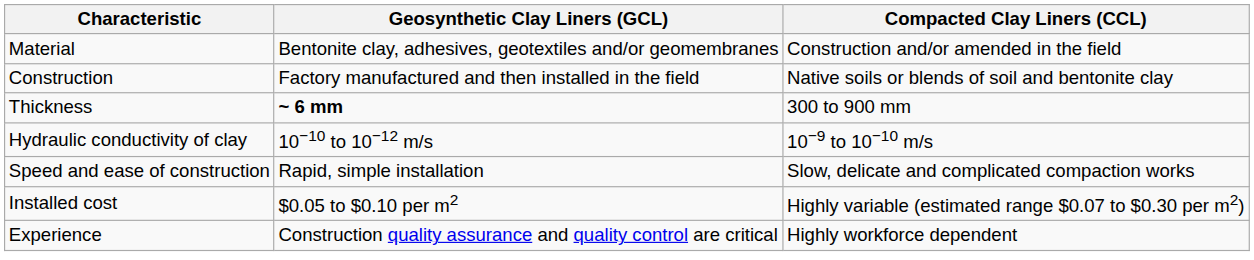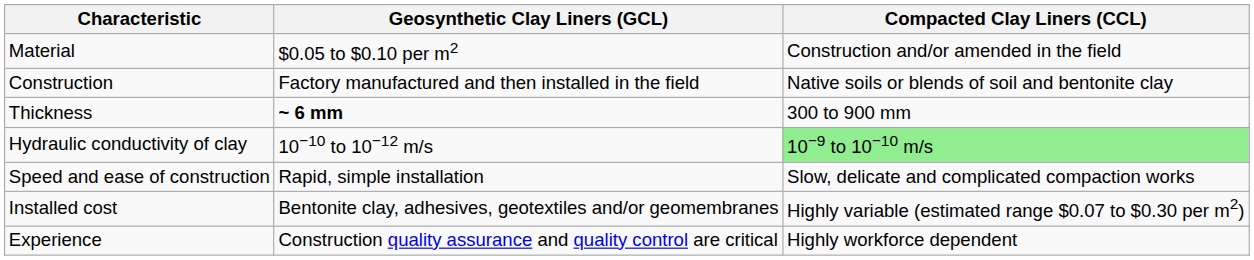Material | Geosynthetic Clay Liners (GCL): Bentonite clay, adhesives, geotextiles and/or geomembranes -> $0.05 to $0.10 per m2
Hydraulic conductivity of clay | Compacted Clay Liners (CCL): no background -> lightgreen background
Installed cost | Geosynthetic Clay Liners (GCL): $0.05 to $0.10 per m2 -> Bentonite clay, adhesives, geotextiles and/or geomembranes
